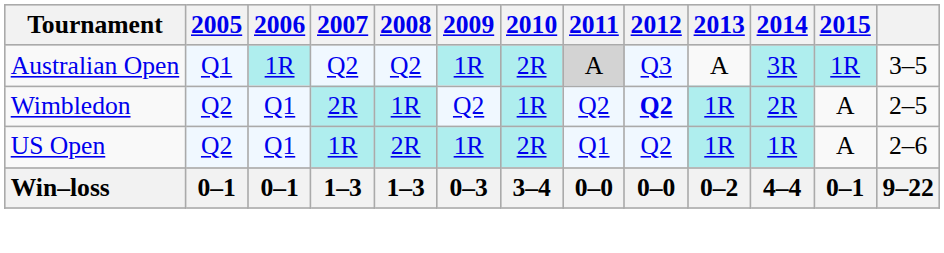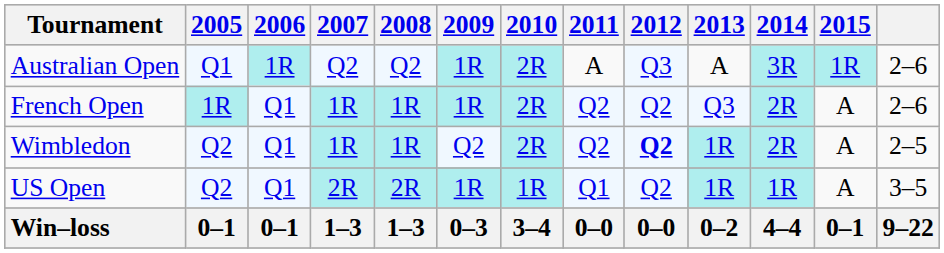Australian Open | 2011: lightgrey background -> no background
Australian Open | column 13: 3–5 -> 2–6
+ row: French Open | 1R | Q1 | 1R | 1R | 1R | 2R | Q2 | Q2 | Q3 | 2R | A | 2–6
Wimbledon | 2007: 2R -> 1R
Wimbledon | 2010: 1R -> 2R
US Open | 2007: 1R -> 2R
US Open | 2010: 2R -> 1R
US Open | column 13: 2–6 -> 3–5
